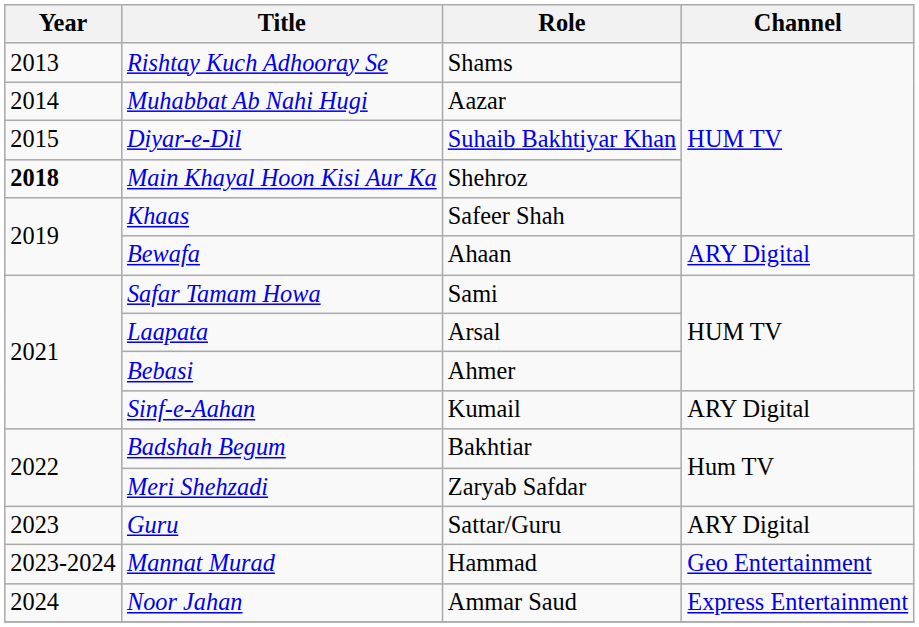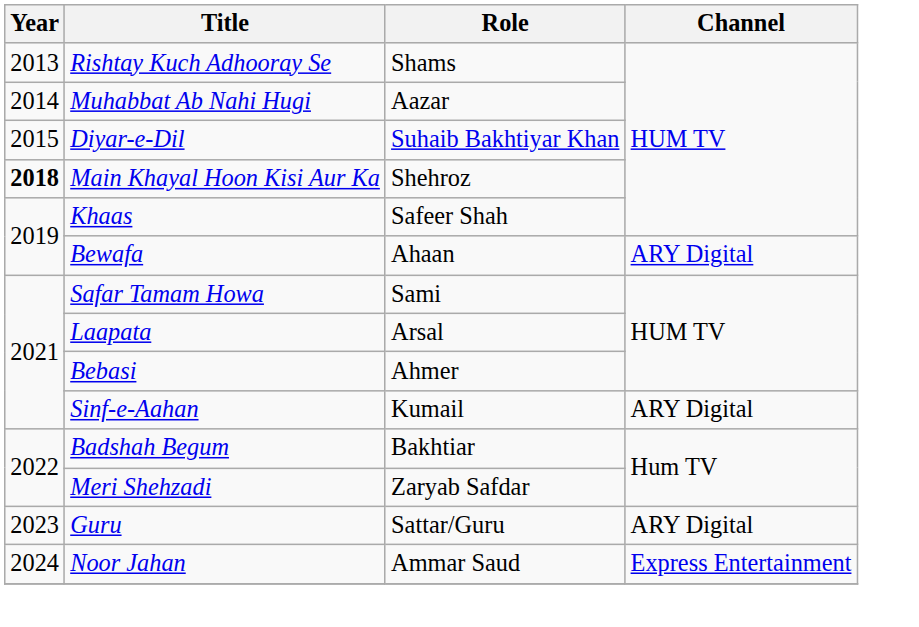- row: 2023-2024 | Mannat Murad | Hammad | Geo Entertainment
